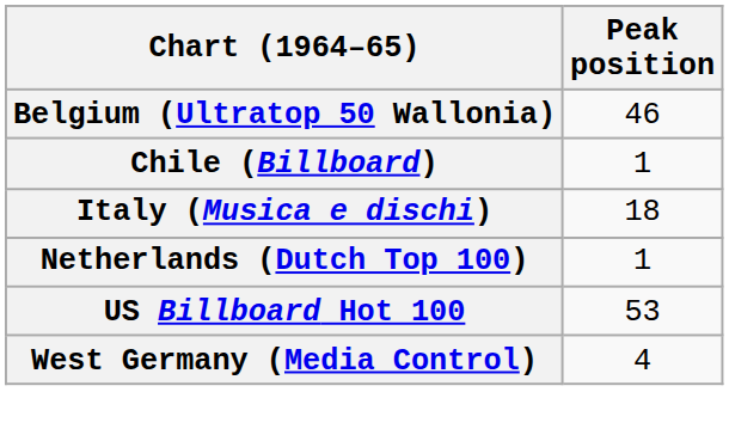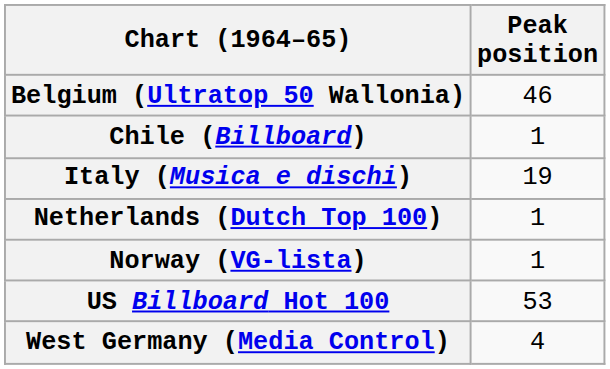Italy (Musica e dischi) | Peak position: 18 -> 19
+ row: Norway (VG-lista) | 1
